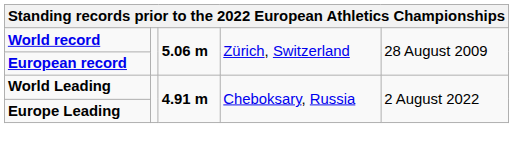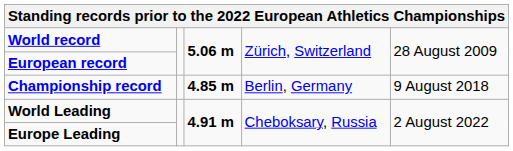+ row: Championship record | 4.85 m | Berlin, Germany | 9 August 2018
